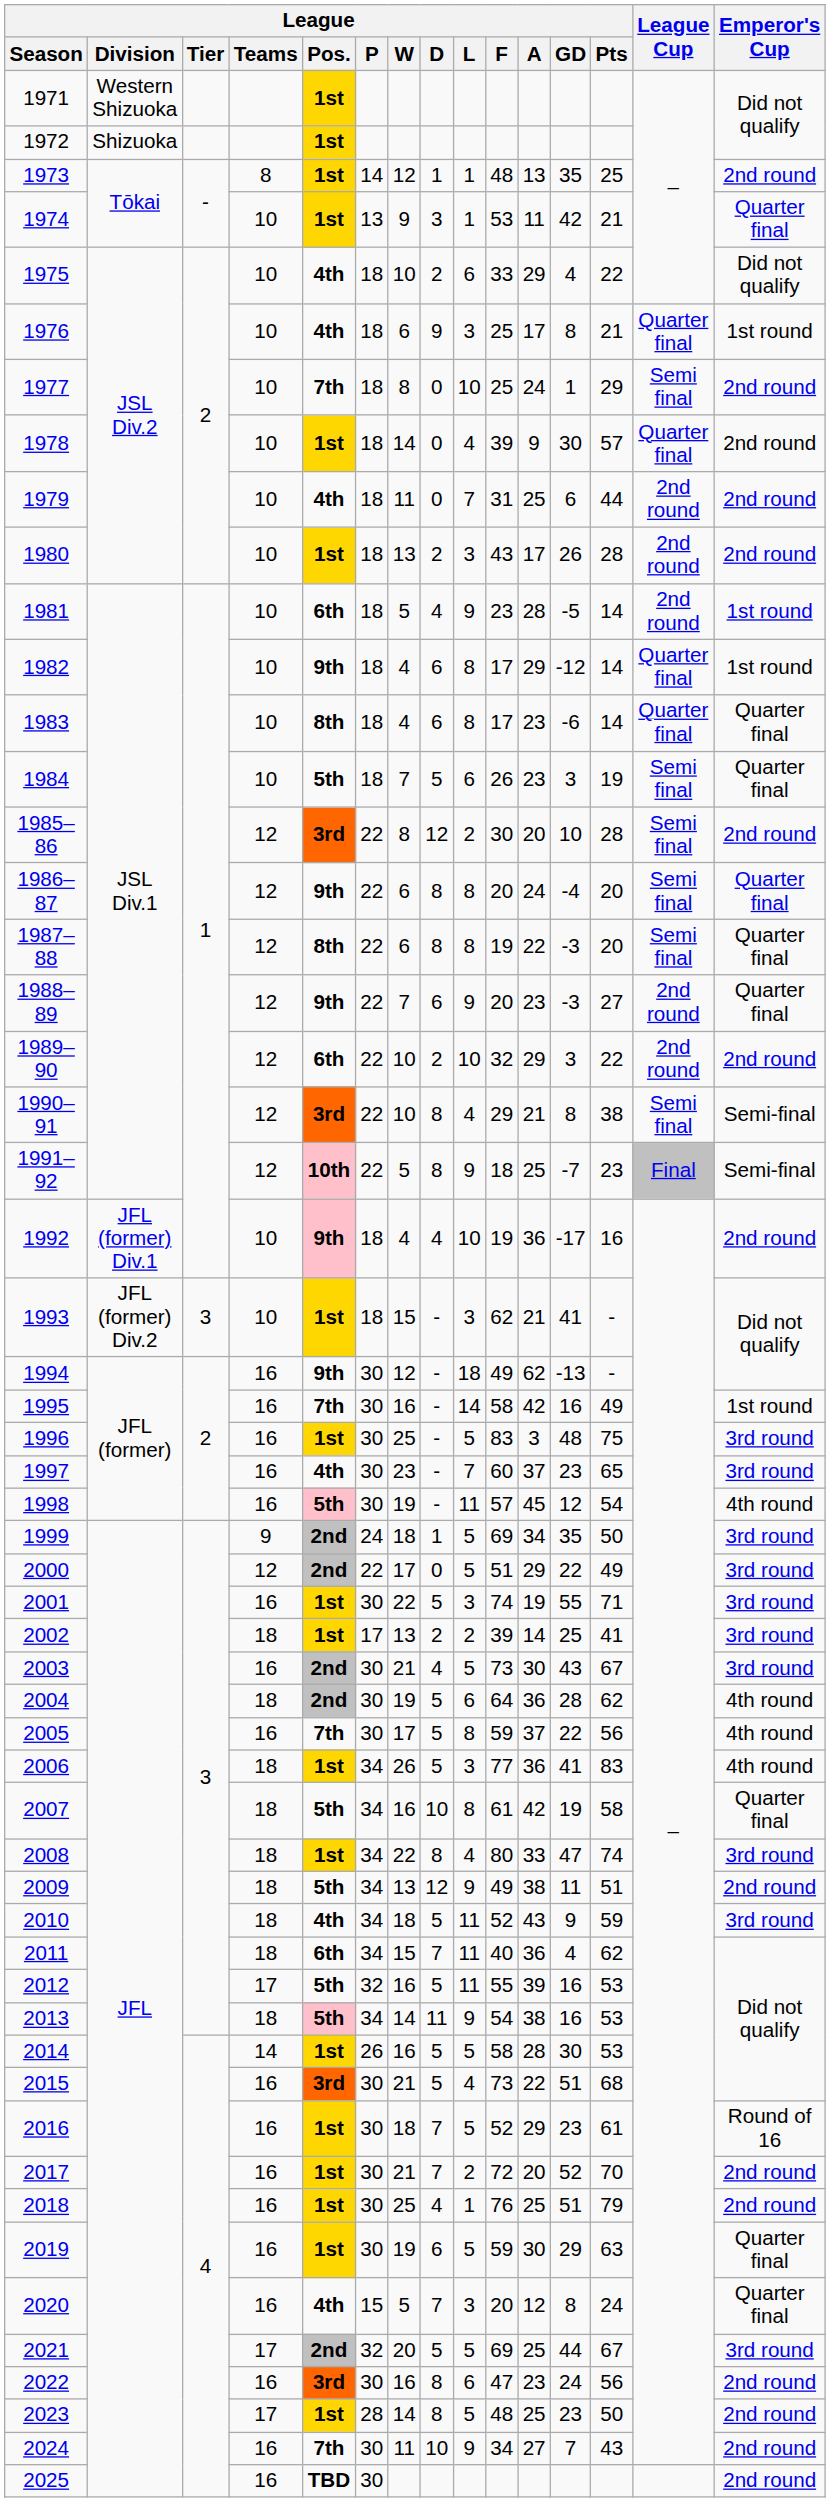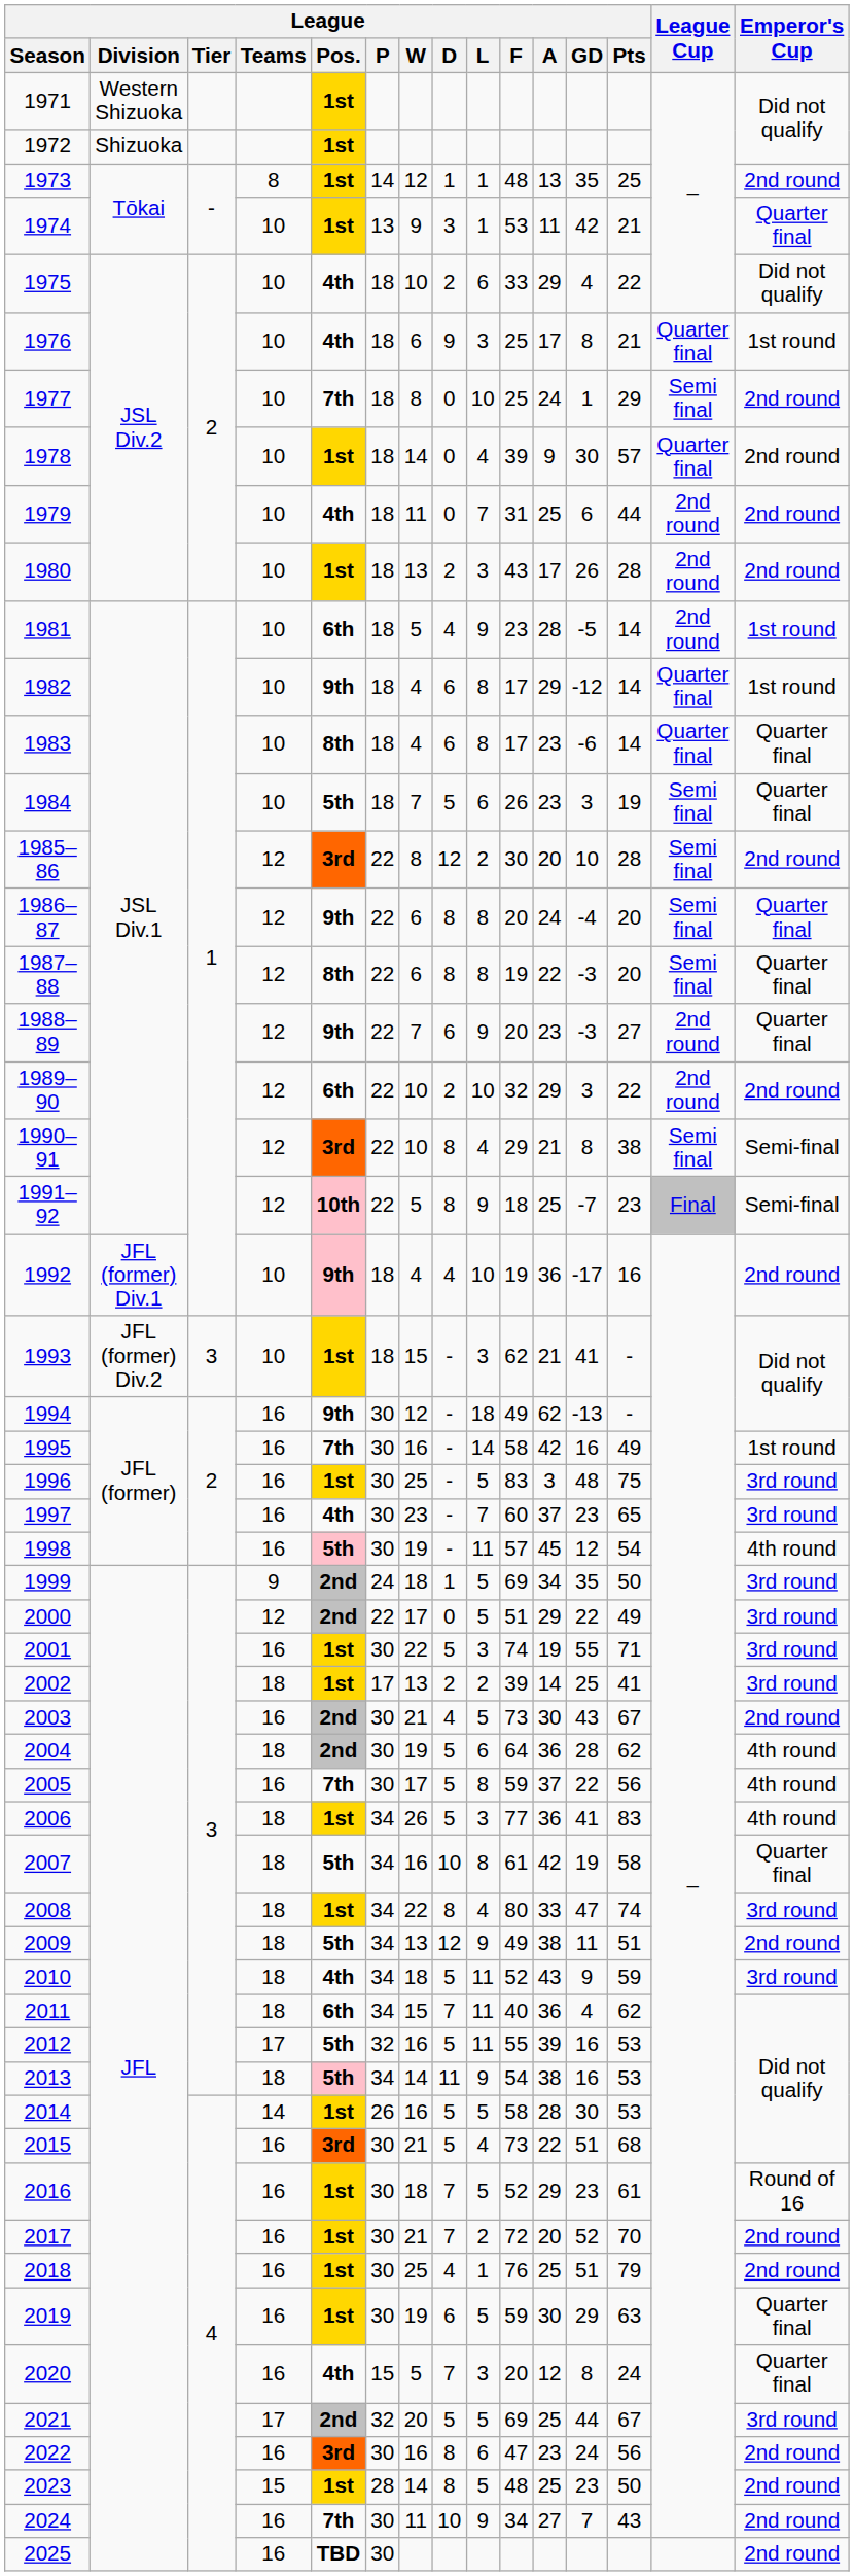2003 | Emperor's Cup: 3rd round -> 2nd round
2023 | League / Teams: 17 -> 15
